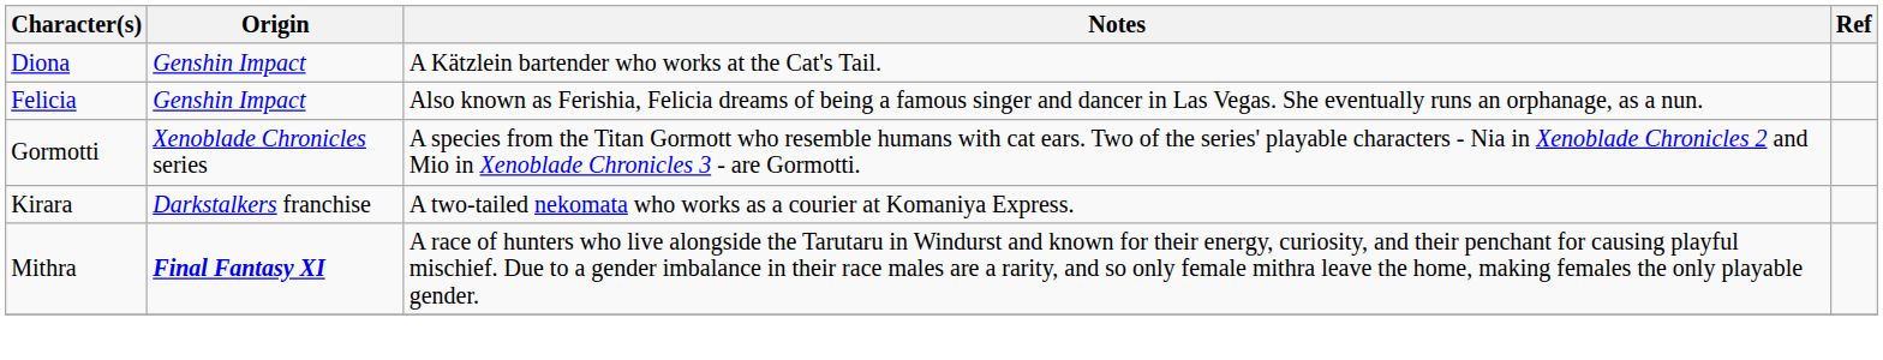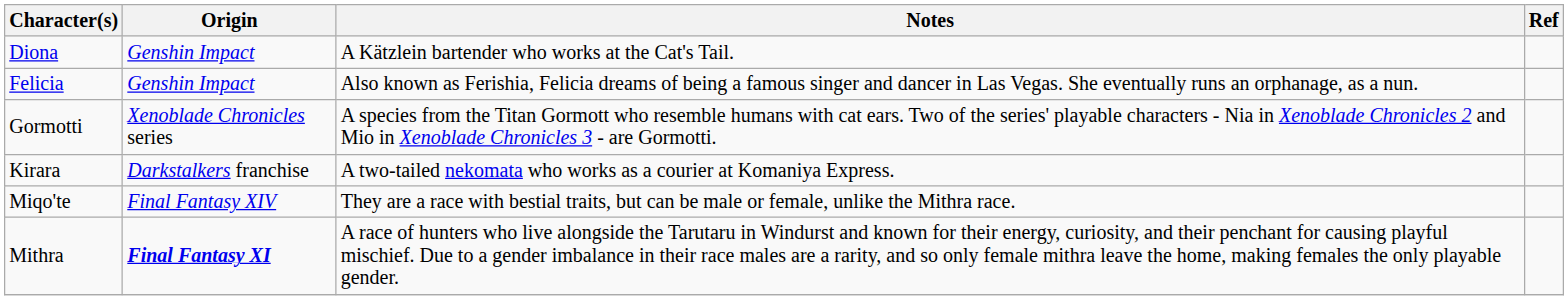+ row: Miqo'te | Final Fantasy XIV | They are a race with bestial traits, but can be male or female, unlike the Mithra race.
